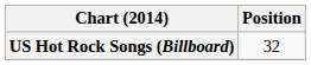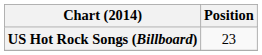US Hot Rock Songs (Billboard) | Position: 32 -> 23
